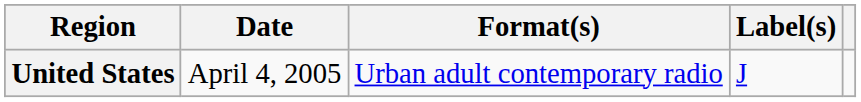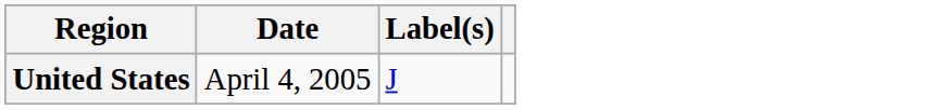- column: Format(s) | Urban adult contemporary radio
